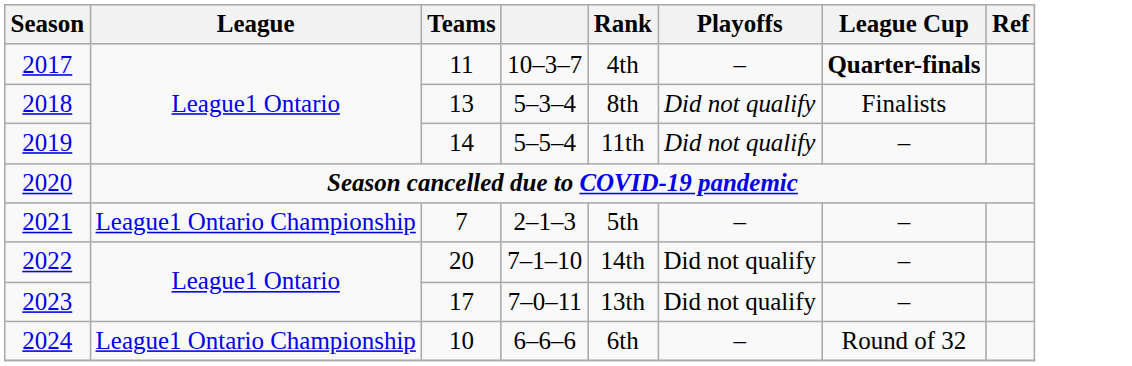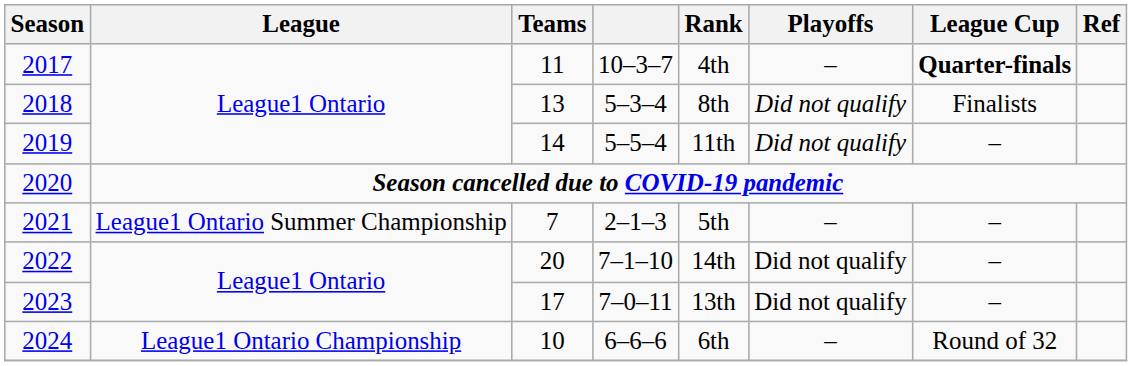2021 | League: League1 Ontario Championship -> League1 Ontario Summer Championship
